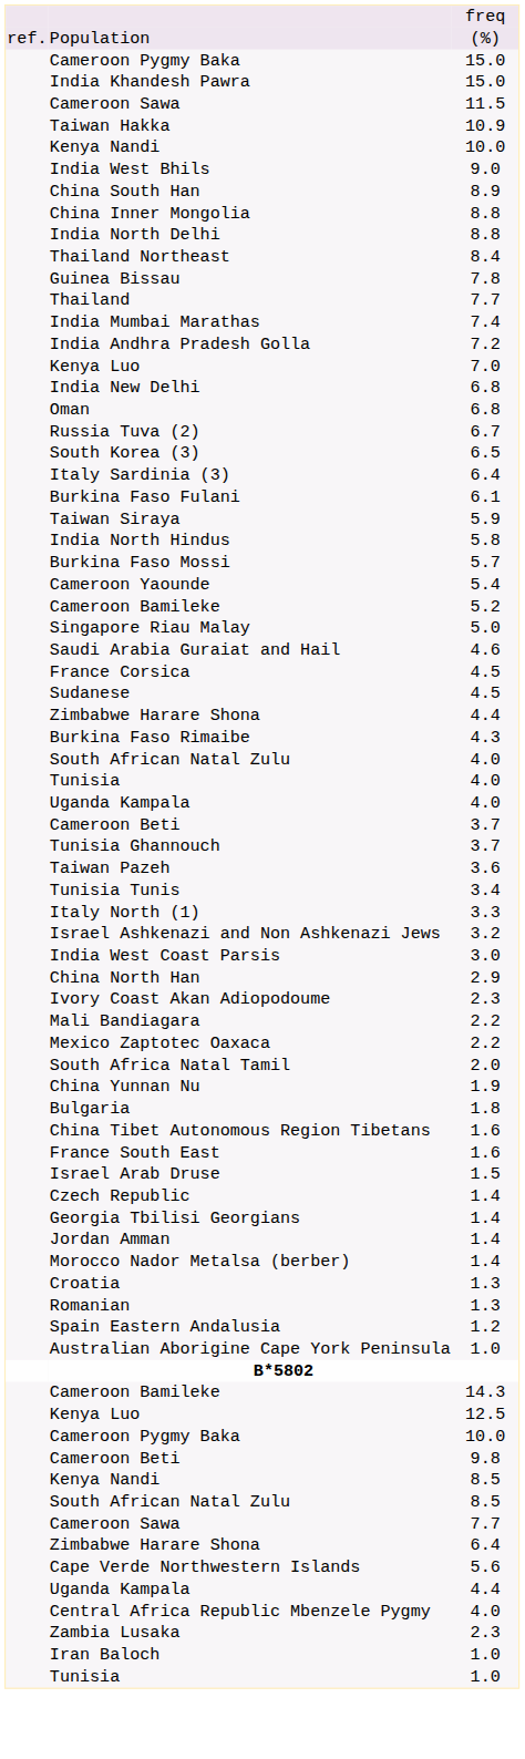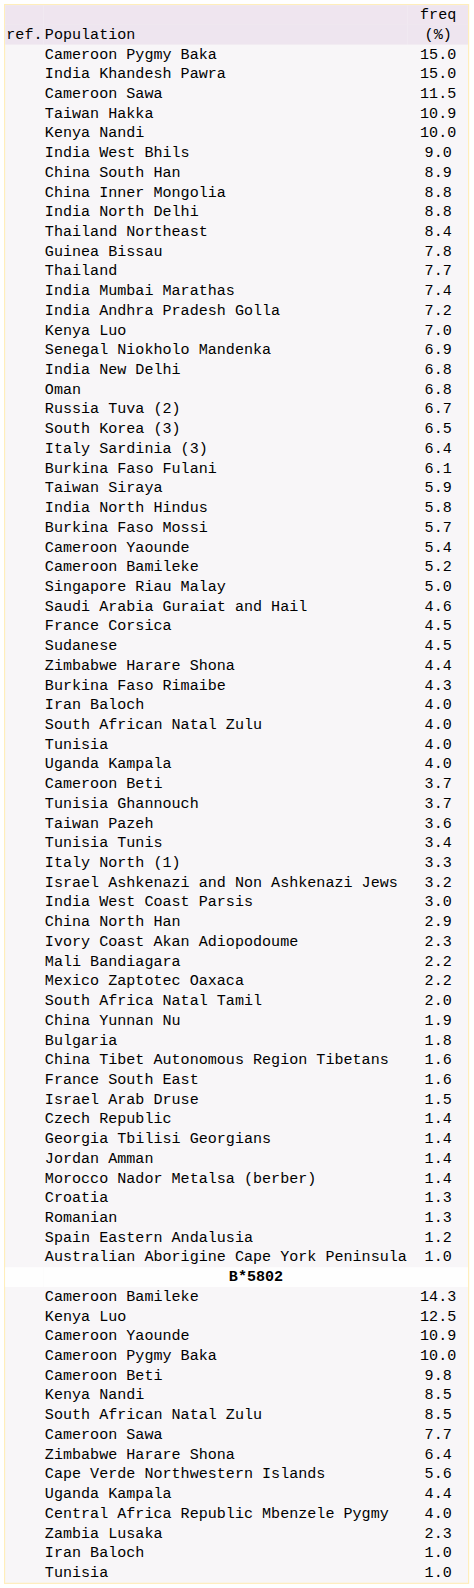+ row: Senegal Niokholo Mandenka | 6.9
+ row: Iran Baloch | 4.0
+ row: Cameroon Yaounde | 10.9
